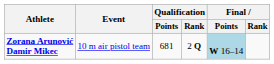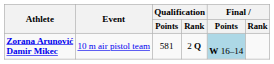Zorana Arunović Damir Mikec | Qualification / Points: 681 -> 581
